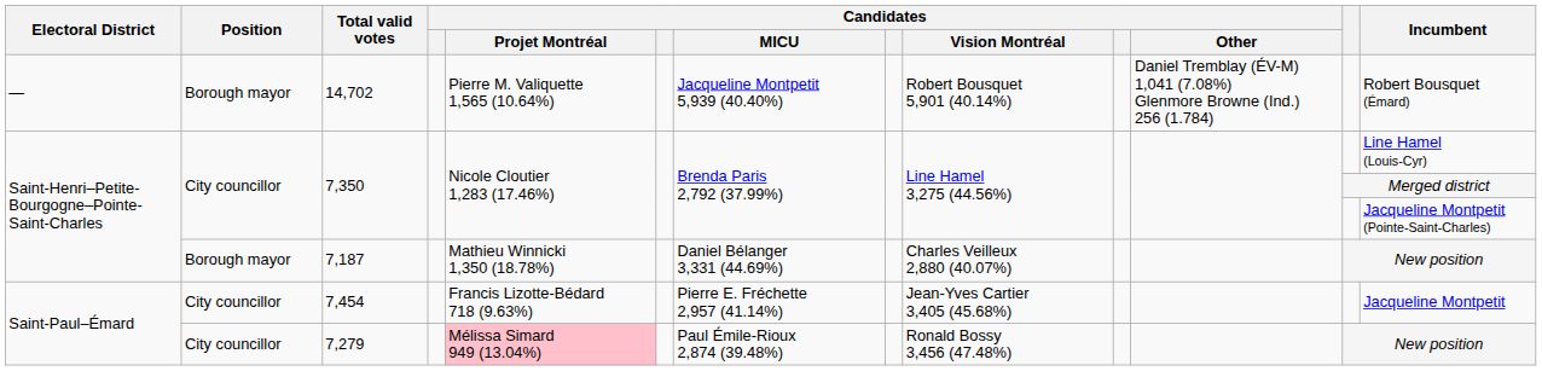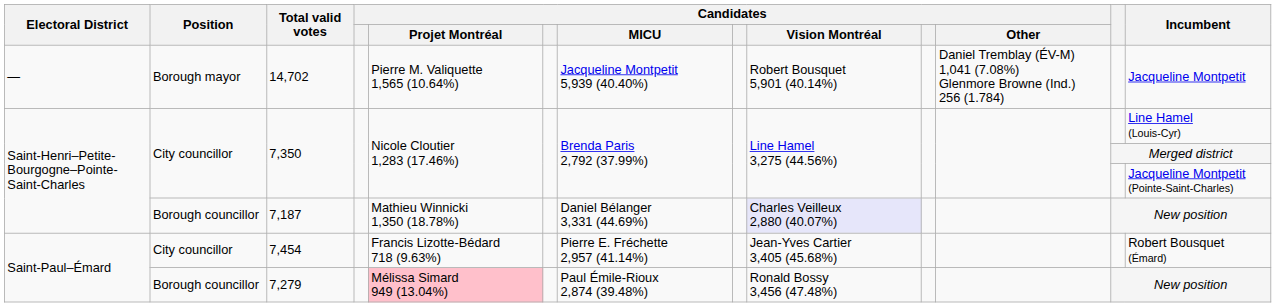14,702 | Incumbent: Robert Bousquet (Émard) -> Jacqueline Montpetit
7,187 | Position: Borough mayor -> Borough councillor
7,187 | Candidates / Vision Montréal: no background -> lavender background
7,454 | Incumbent: Jacqueline Montpetit -> Robert Bousquet (Émard)
7,279 | Position: City councillor -> Borough councillor
